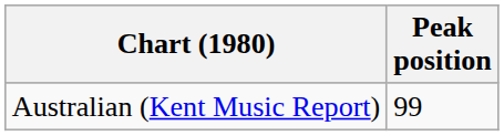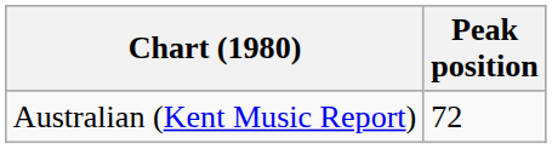Australian (Kent Music Report) | Peak position: 99 -> 72
